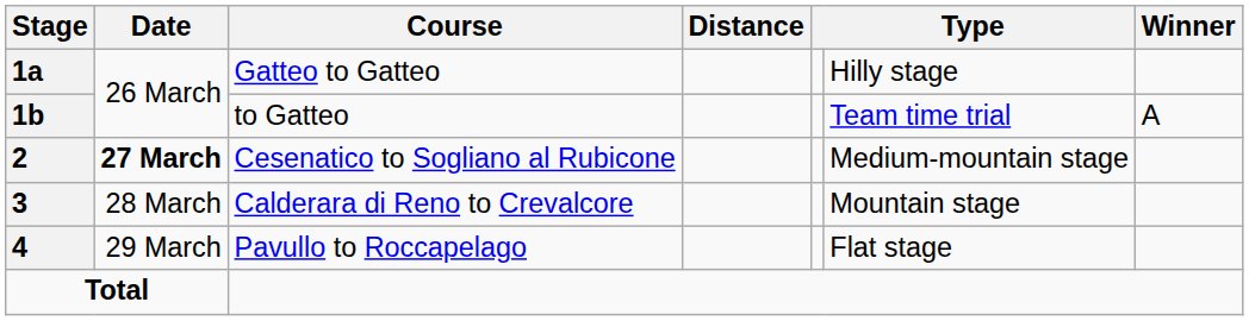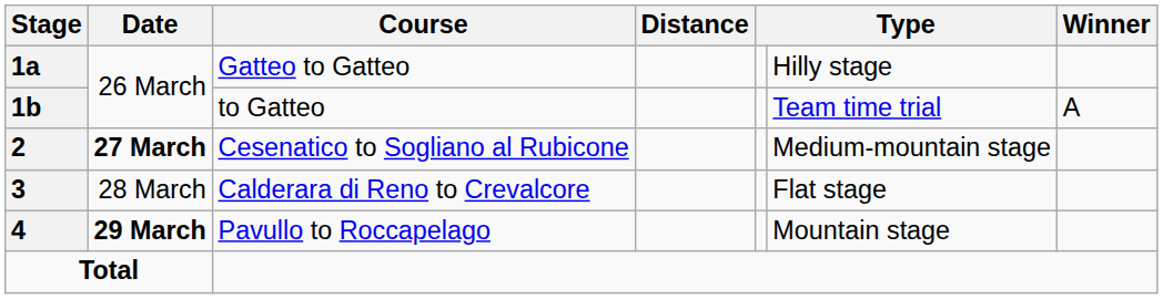Calderara di Reno to Crevalcore | column 6: Mountain stage -> Flat stage
Pavullo to Roccapelago | Date: normal -> bold
Pavullo to Roccapelago | column 6: Flat stage -> Mountain stage
